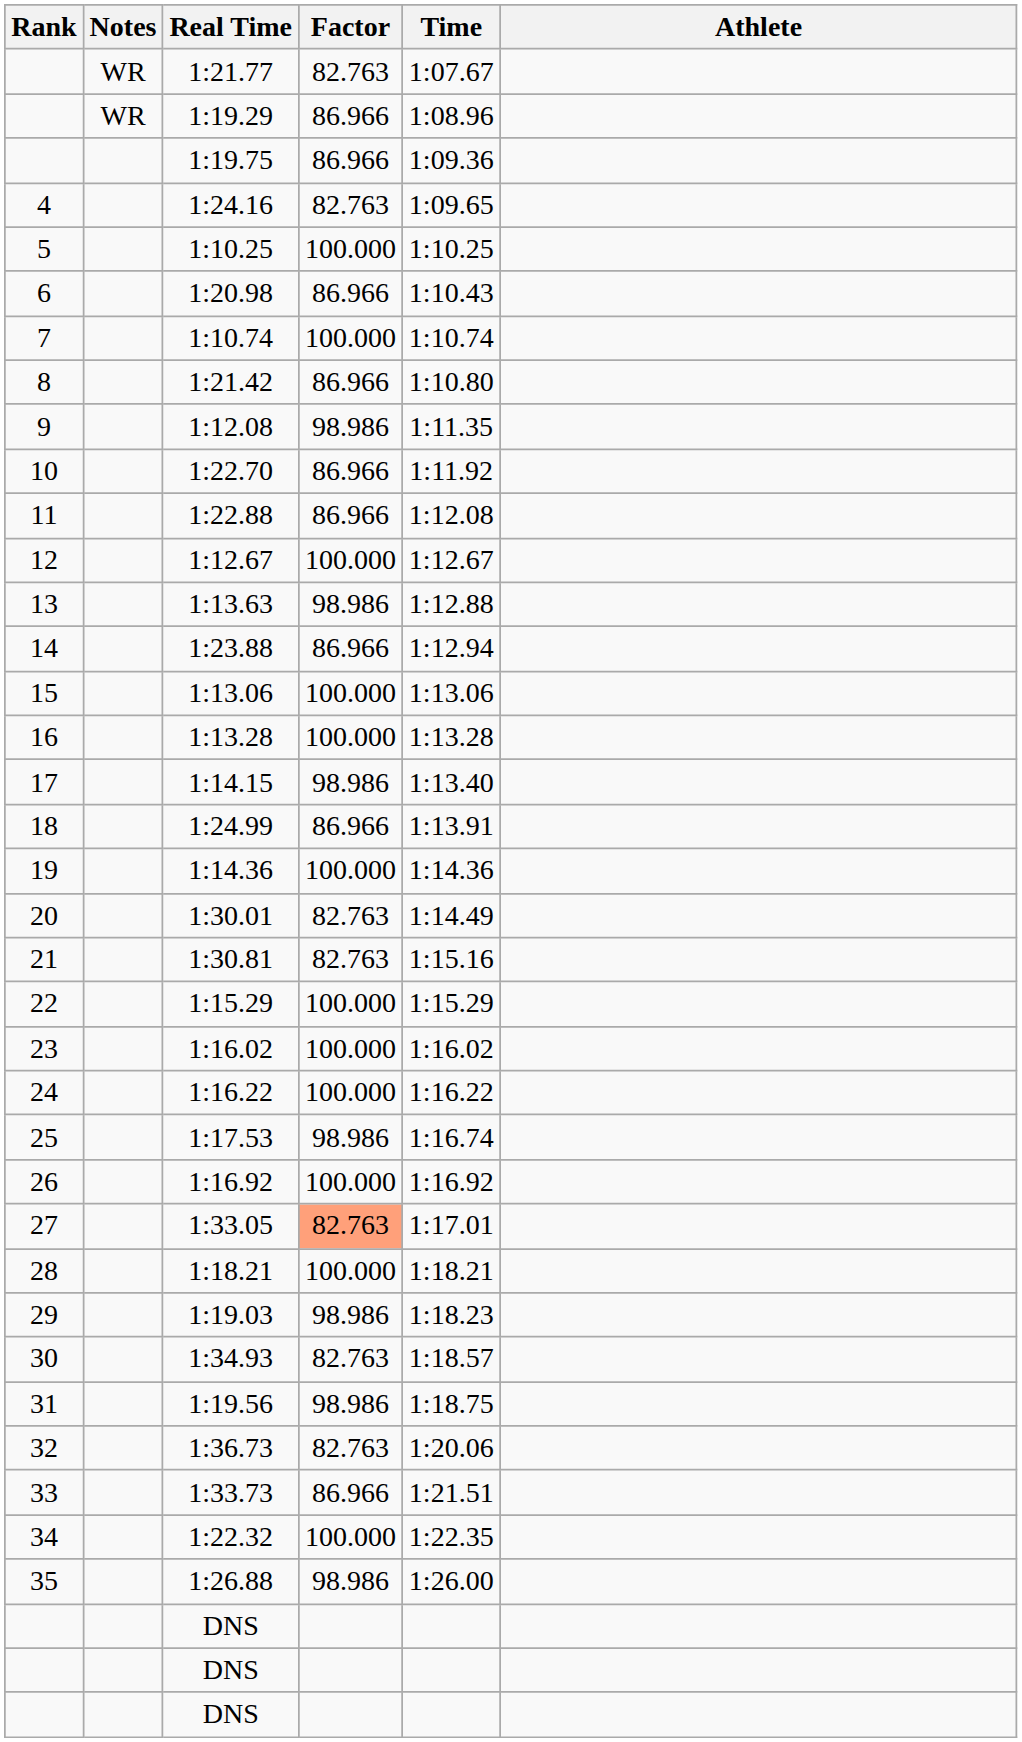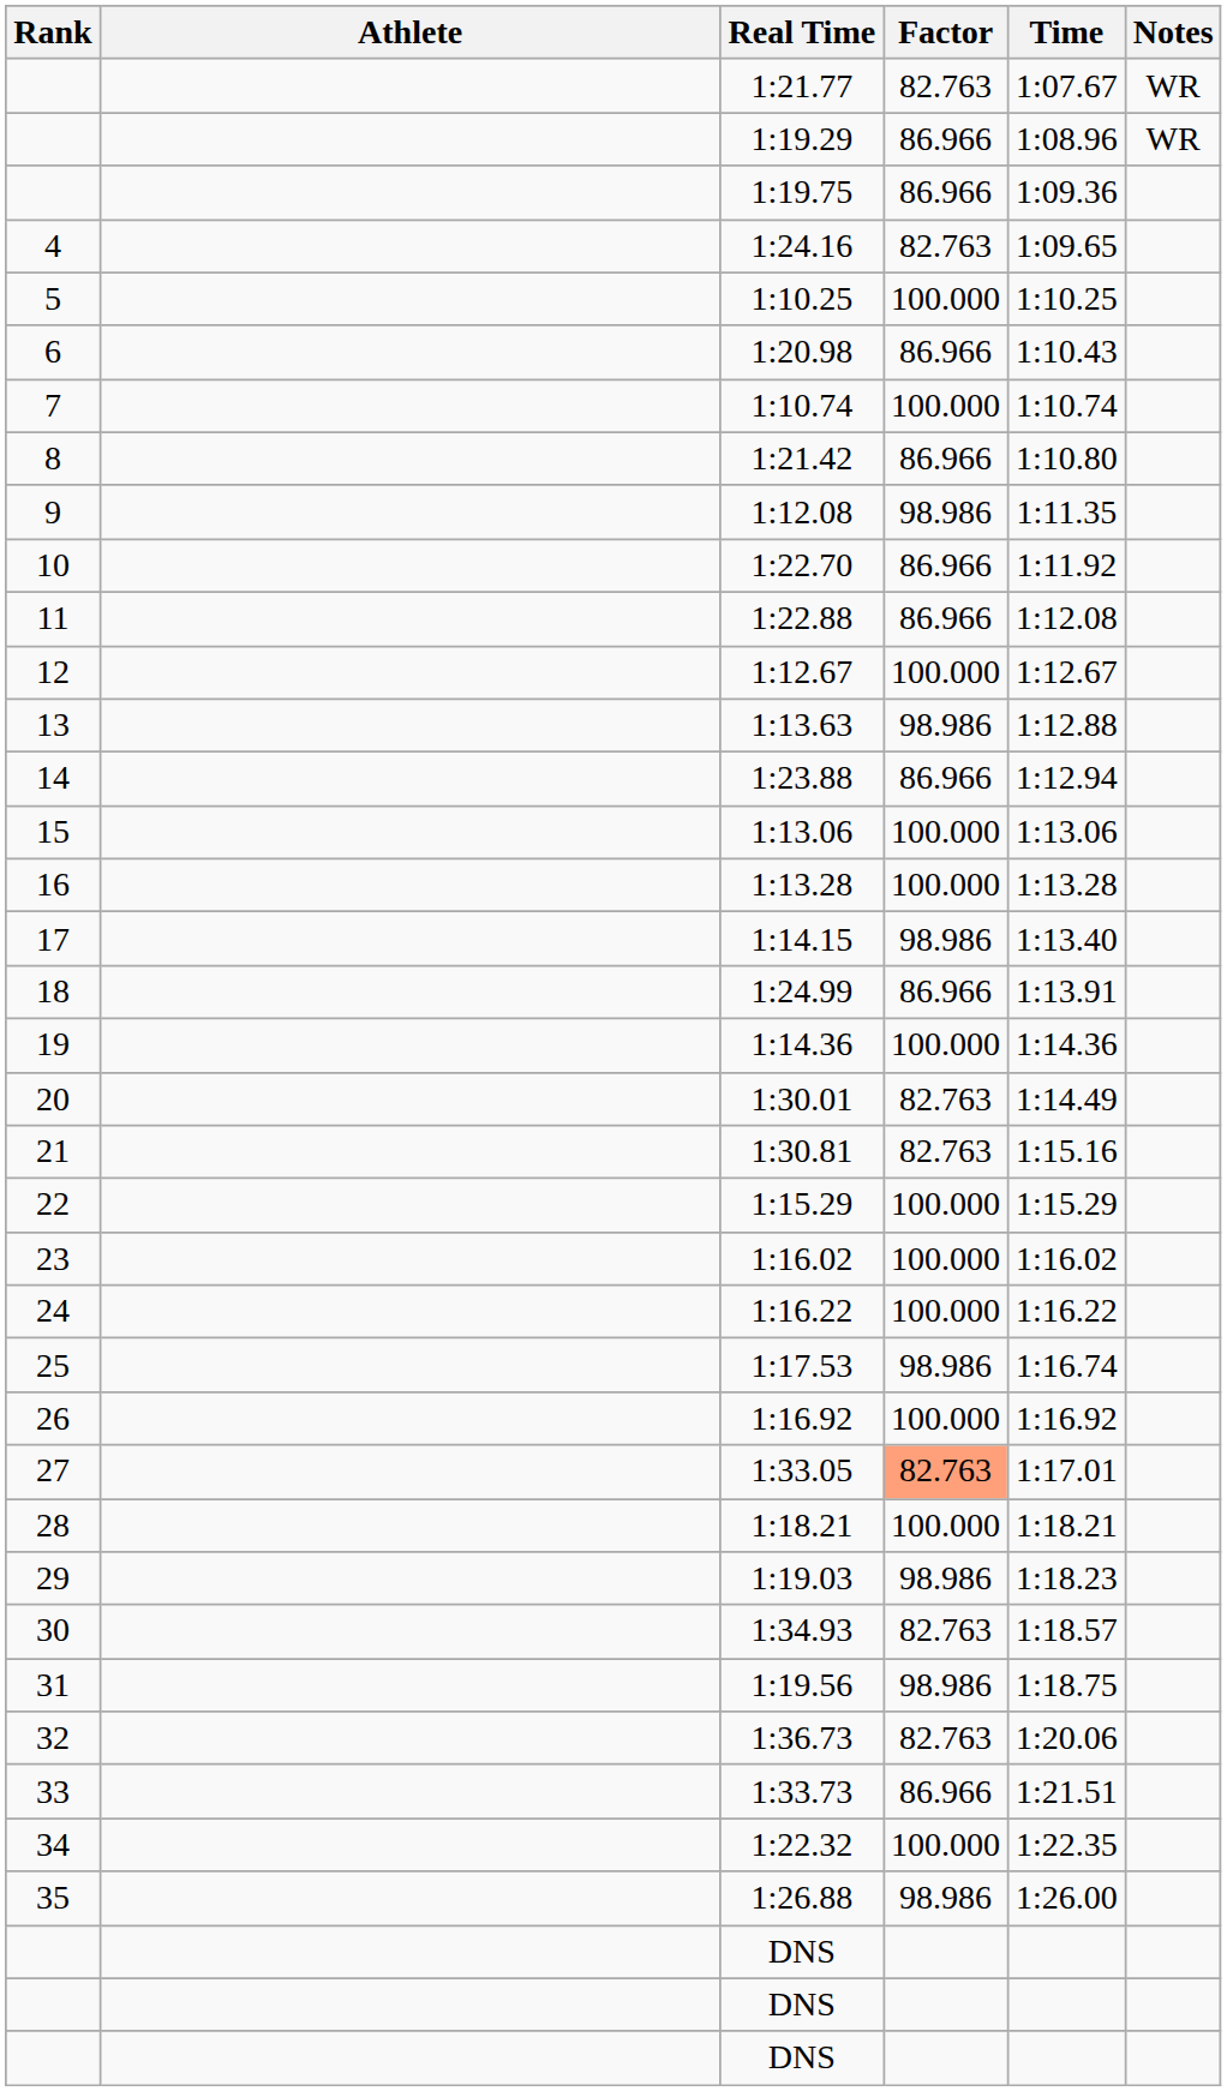columns swapped: Athlete <-> Notes
